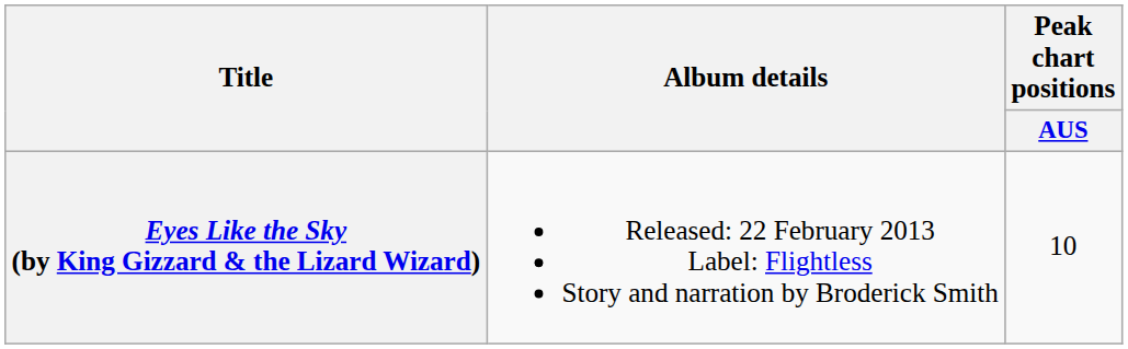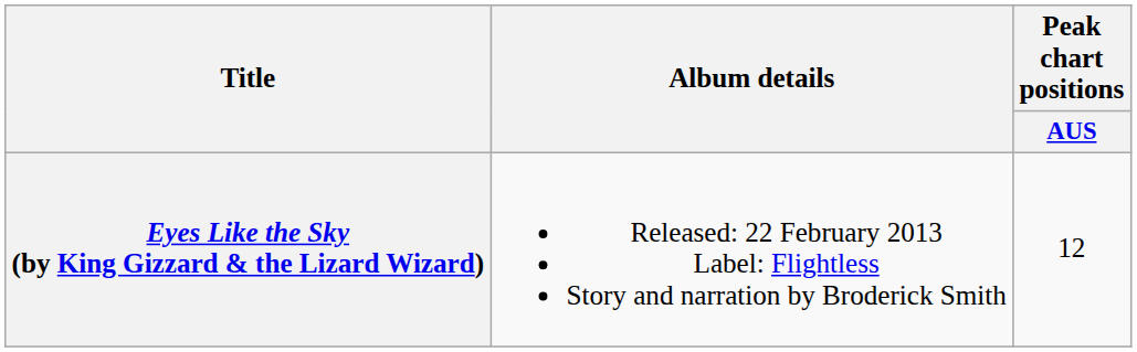Eyes Like the Sky (by King Gizzard & the Lizard Wizard) | Peak chart positions / AUS: 10 -> 12
